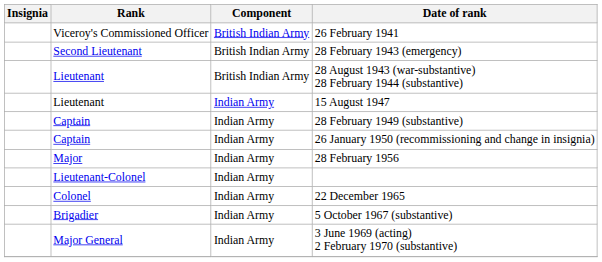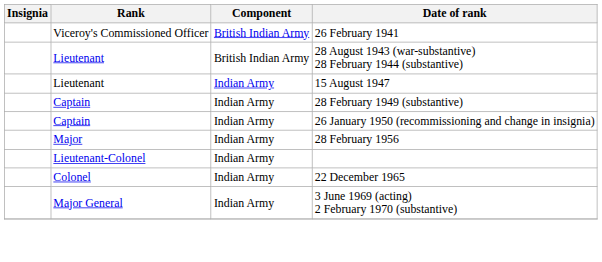- row: Second Lieutenant | British Indian Army | 28 February 1943 (emergency)
- row: Brigadier | Indian Army | 5 October 1967 (substantive)
